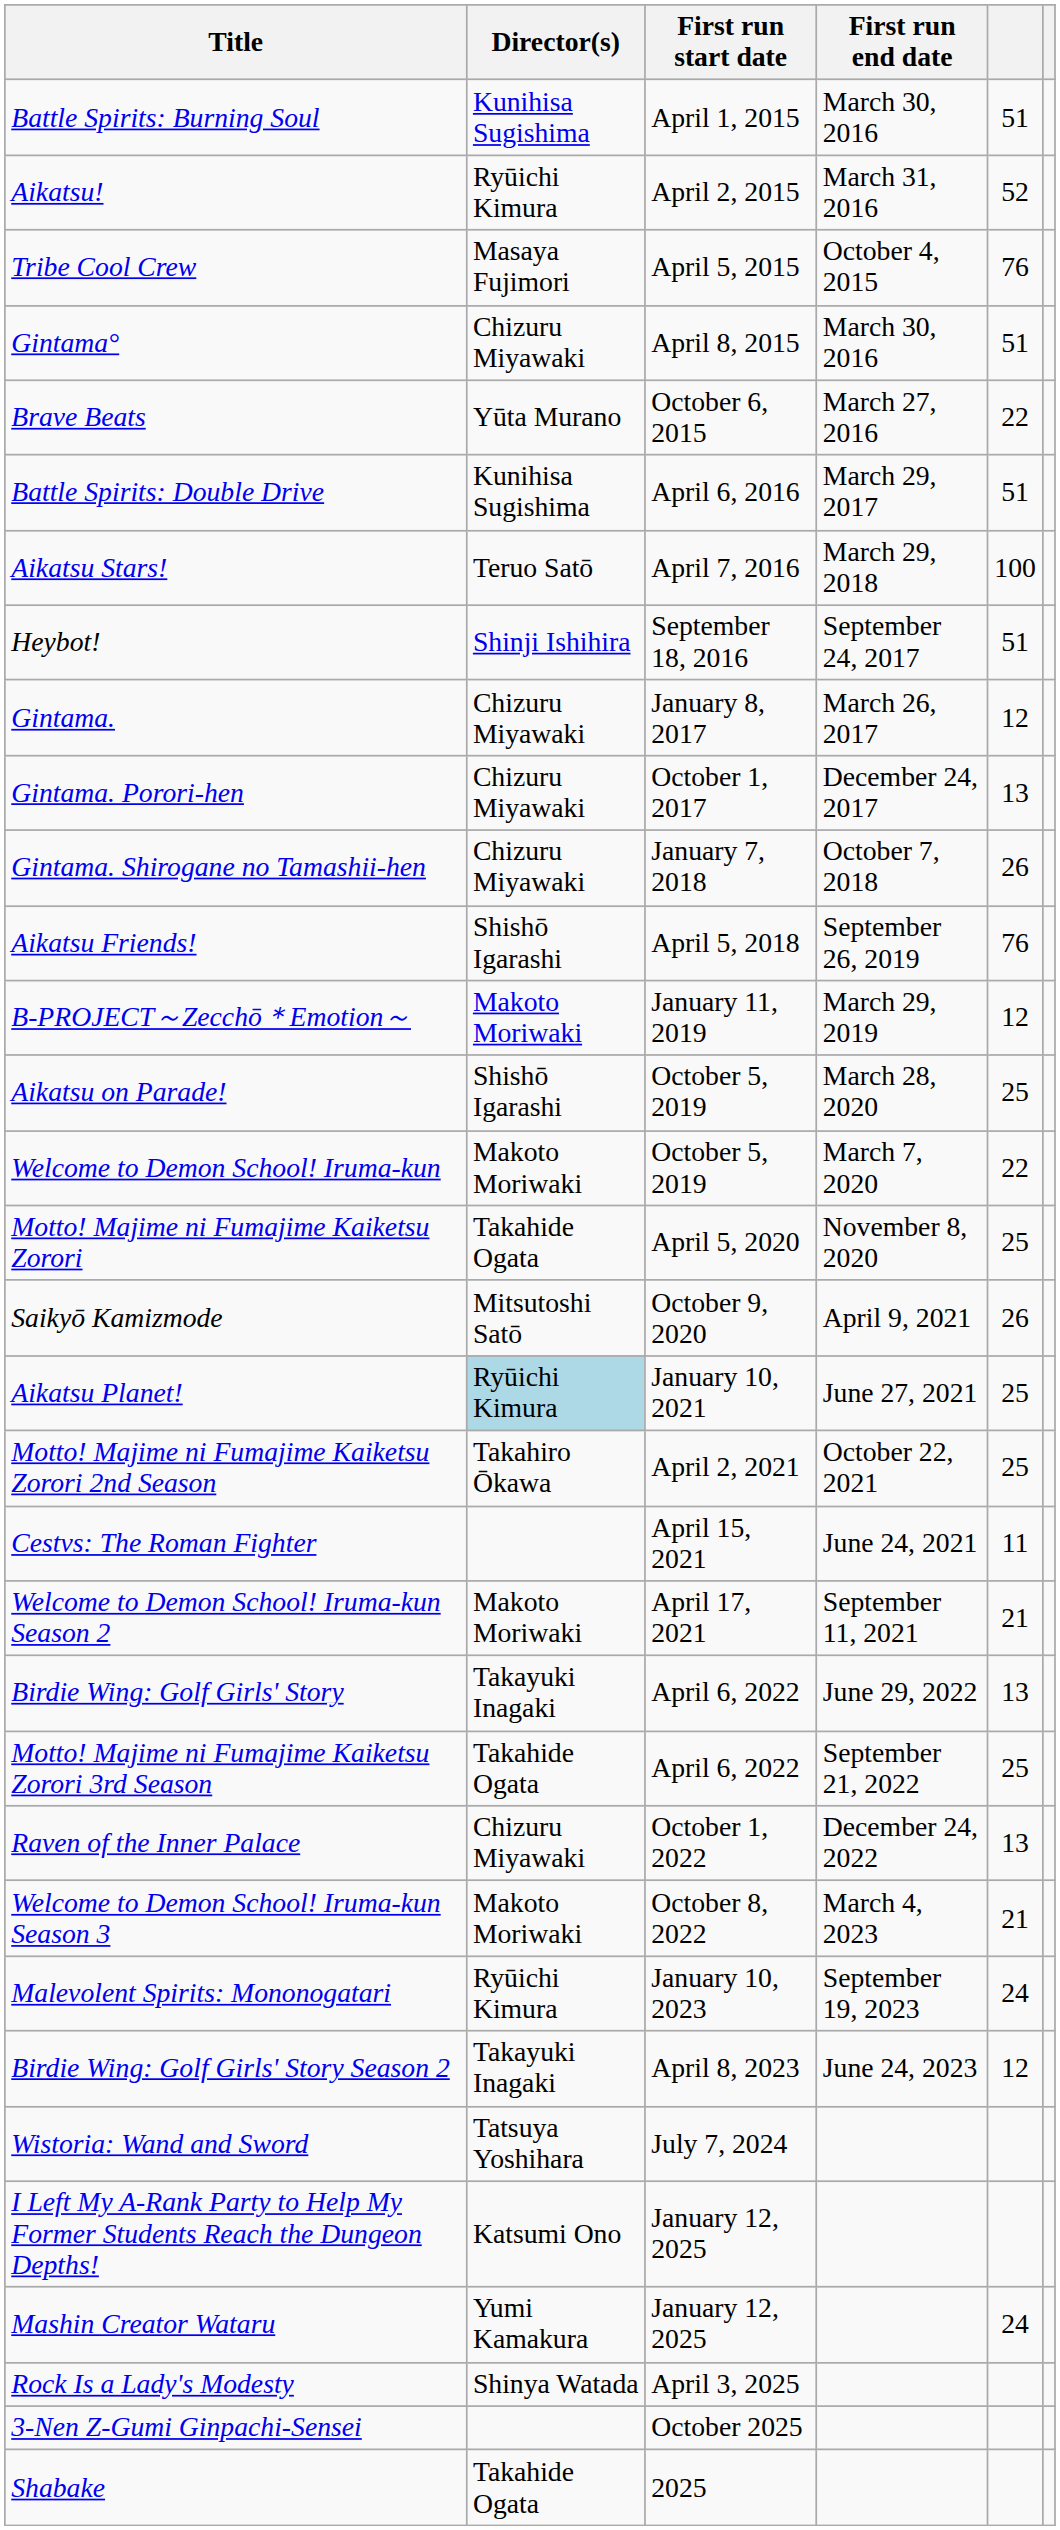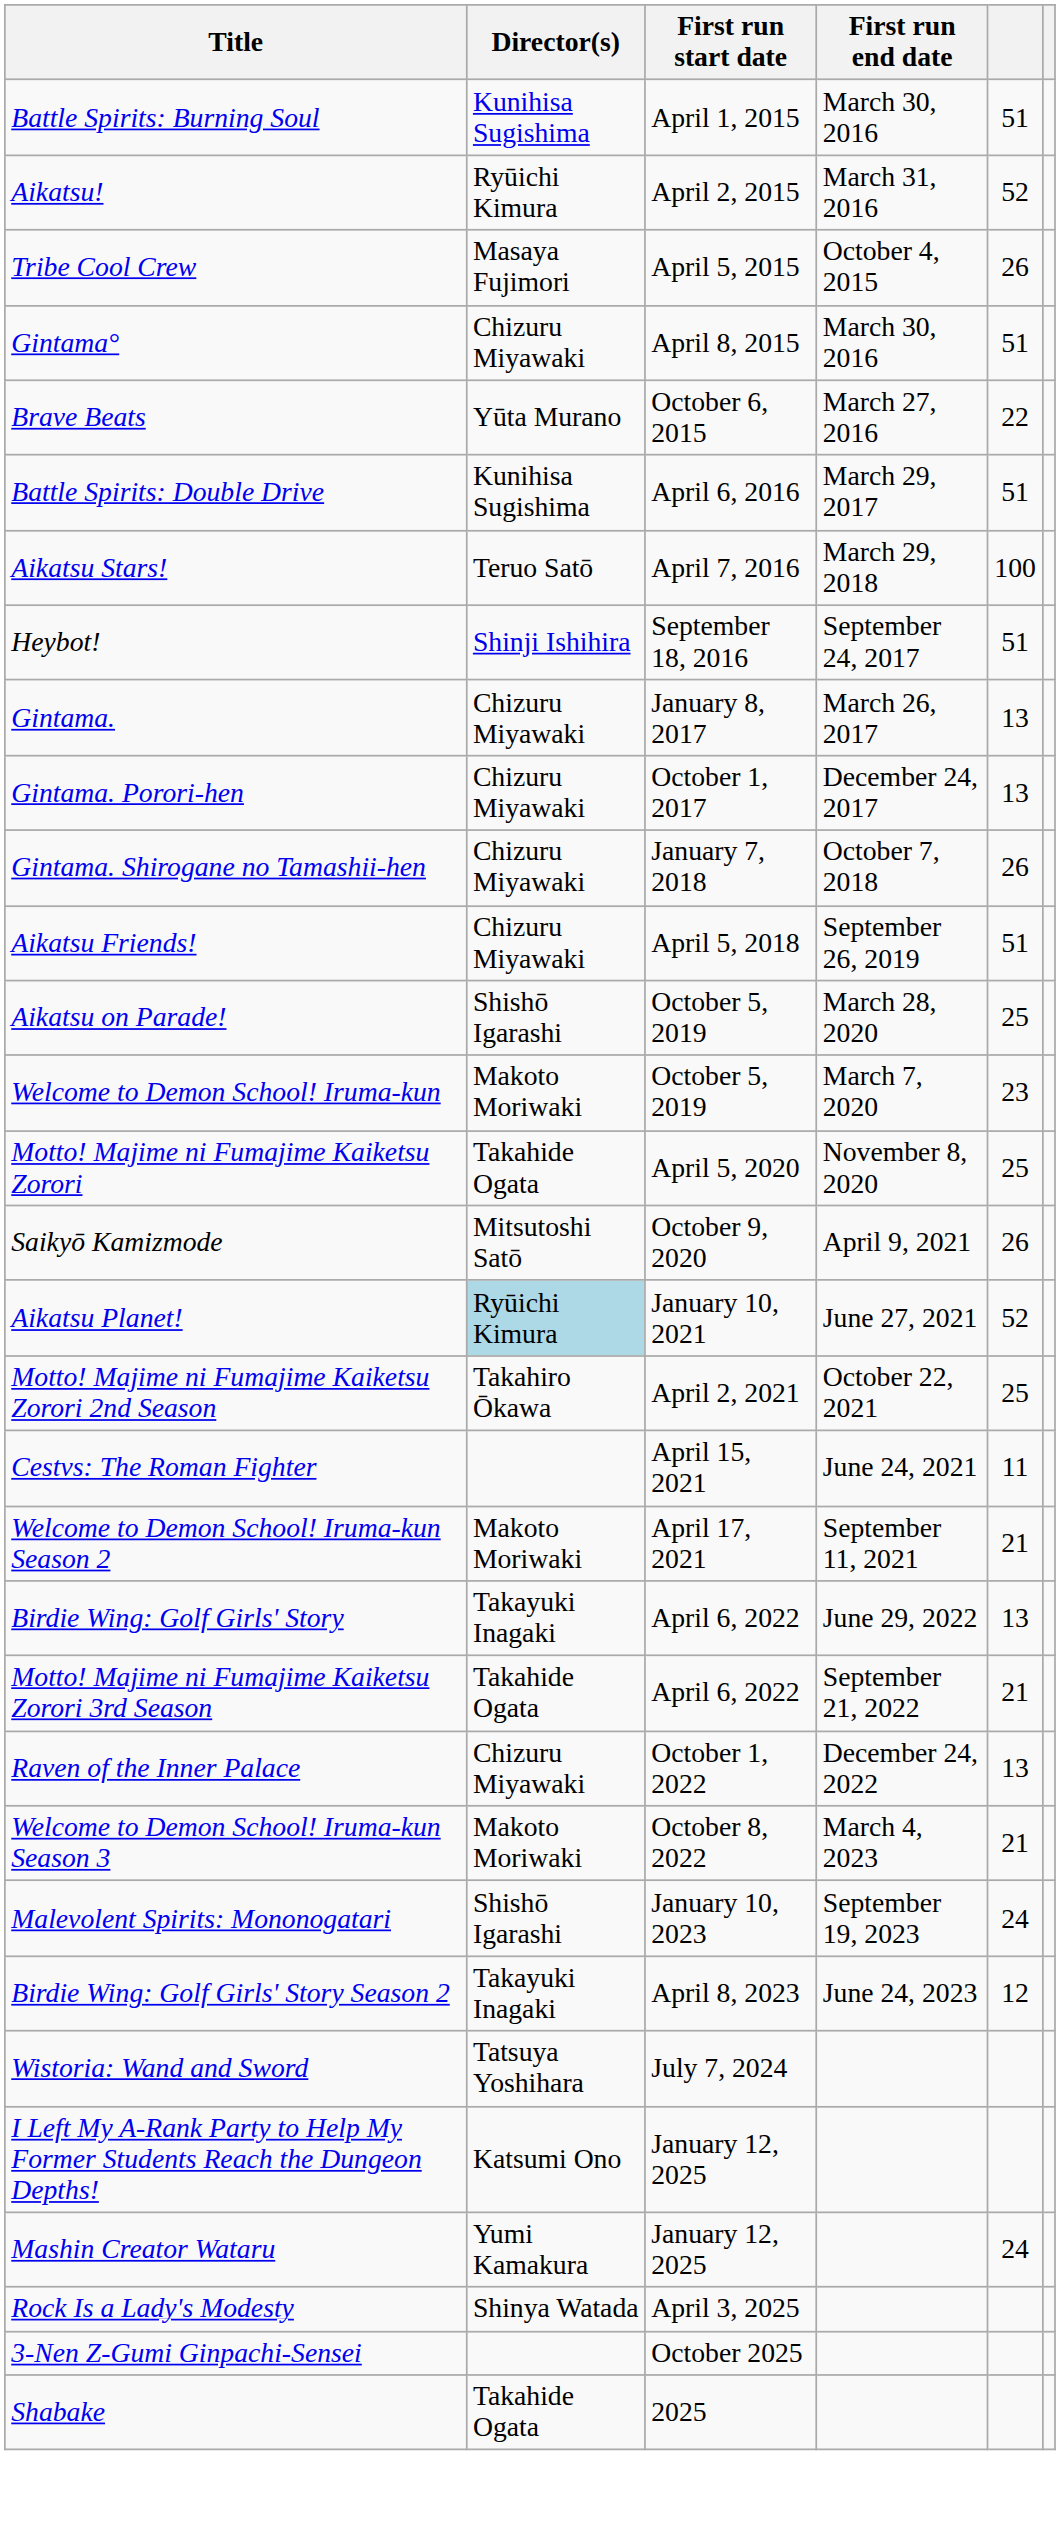Tribe Cool Crew | column 5: 76 -> 26
Gintama. | column 5: 12 -> 13
Aikatsu Friends! | Director(s): Shishō Igarashi -> Chizuru Miyawaki
Aikatsu Friends! | column 5: 76 -> 51
- row: B-PROJECT～Zecchō＊Emotion～ | Makoto Moriwaki | January 11, 2019 | March 29, 2019 | 12
Welcome to Demon School! Iruma-kun | column 5: 22 -> 23
Aikatsu Planet! | column 5: 25 -> 52
Motto! Majime ni Fumajime Kaiketsu Zorori 3rd Season | column 5: 25 -> 21
Malevolent Spirits: Mononogatari | Director(s): Ryūichi Kimura -> Shishō Igarashi
